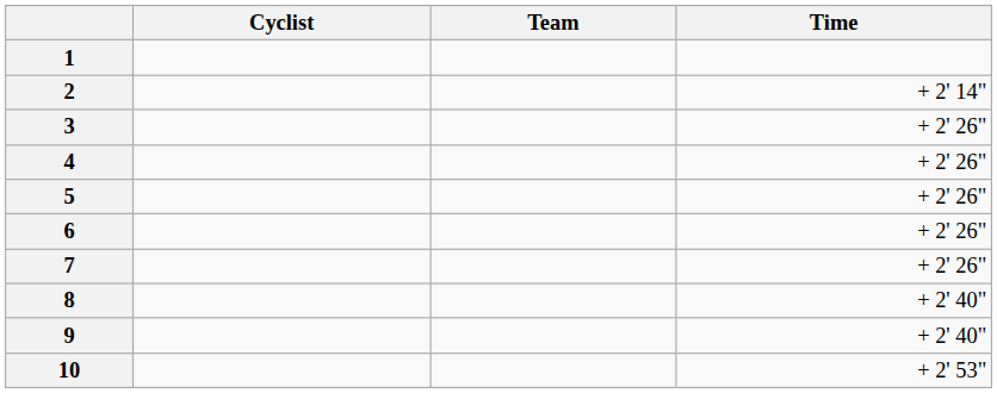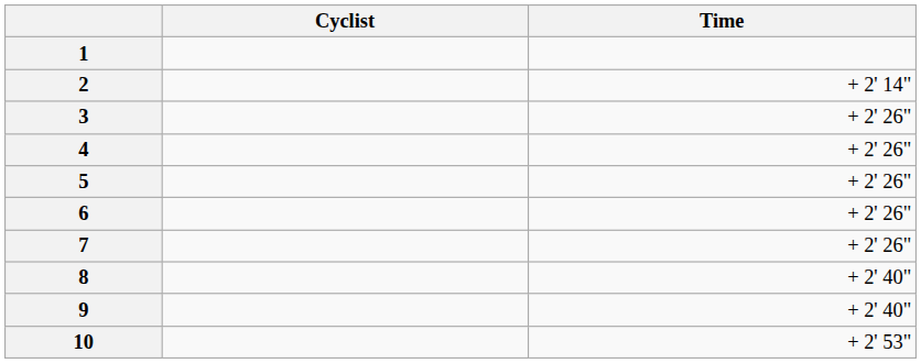- column: Team
